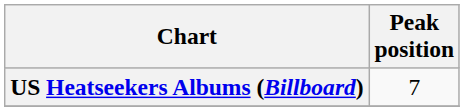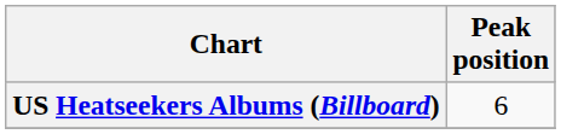US Heatseekers Albums (Billboard) | Peak position: 7 -> 6
